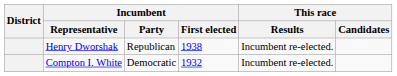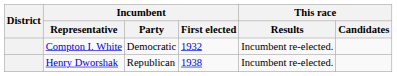rows swapped: Compton I. White <-> Henry Dworshak
